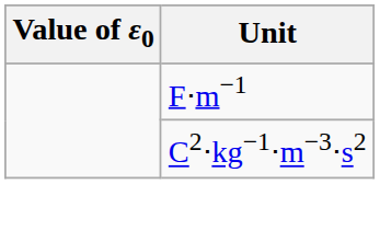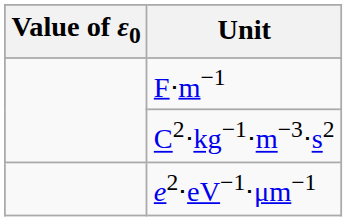+ row: e2⋅eV−1⋅μm−1
